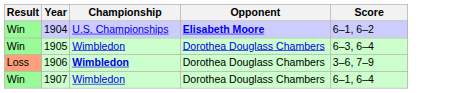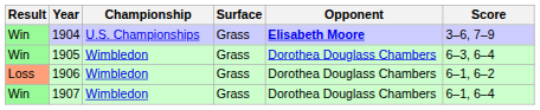+ column: Surface | Grass | Grass | Grass | Grass
1904 | Score: 6–1, 6–2 -> 3–6, 7–9
1906 | Championship: bold -> normal
1906 | Score: 3–6, 7–9 -> 6–1, 6–2
